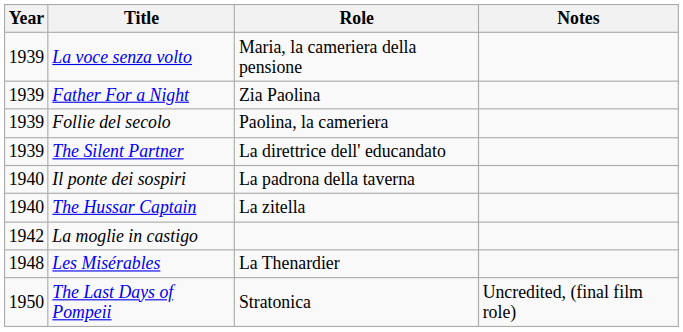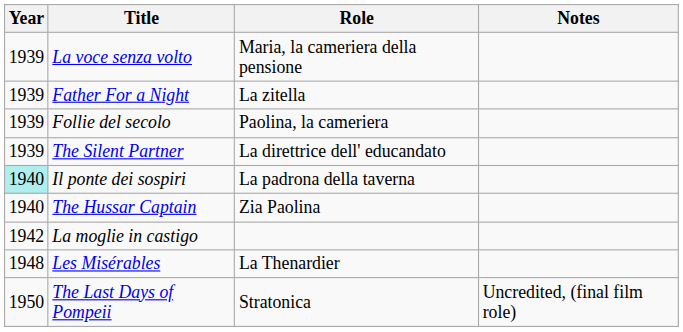Father For a Night | Role: Zia Paolina -> La zitella
Il ponte dei sospiri | Year: no background -> paleturquoise background
The Hussar Captain | Role: La zitella -> Zia Paolina
